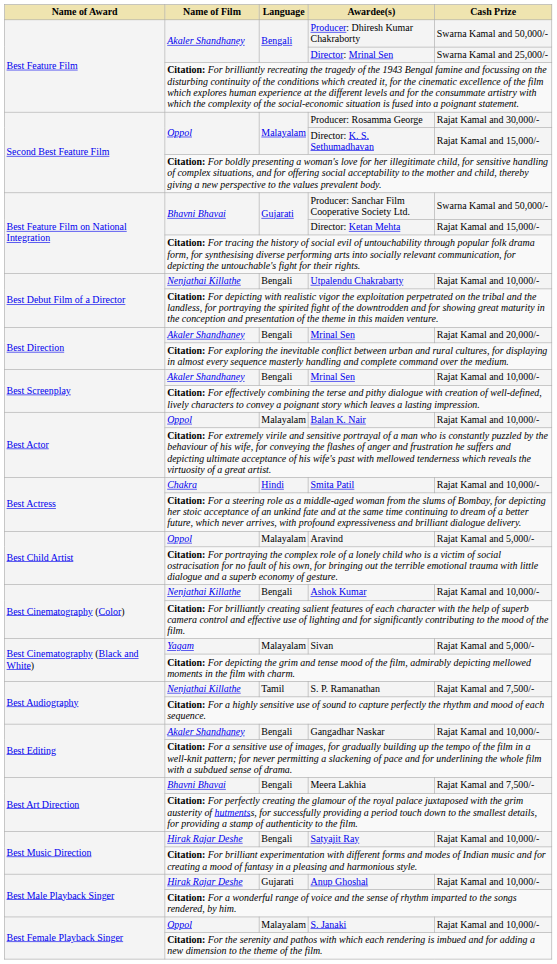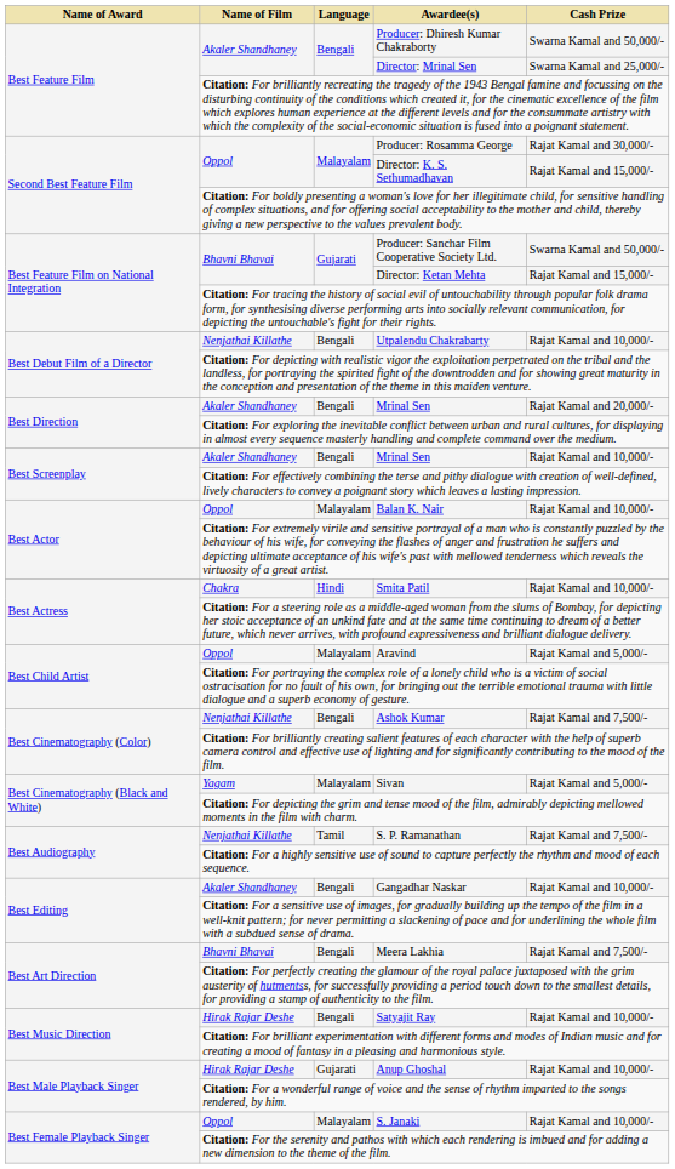Ashok Kumar | Cash Prize: Rajat Kamal and 10,000/- -> Rajat Kamal and 7,500/-
